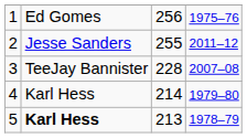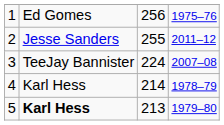3 | column 3: 228 -> 224
4 | column 4: 1979–80 -> 1978–79
5 | column 4: 1978–79 -> 1979–80
